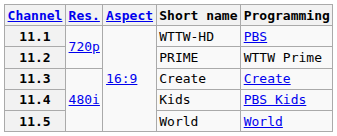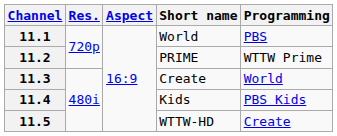11.1 | Short name: WTTW-HD -> World
11.3 | Programming: Create -> World
11.5 | Short name: World -> WTTW-HD
11.5 | Programming: World -> Create
